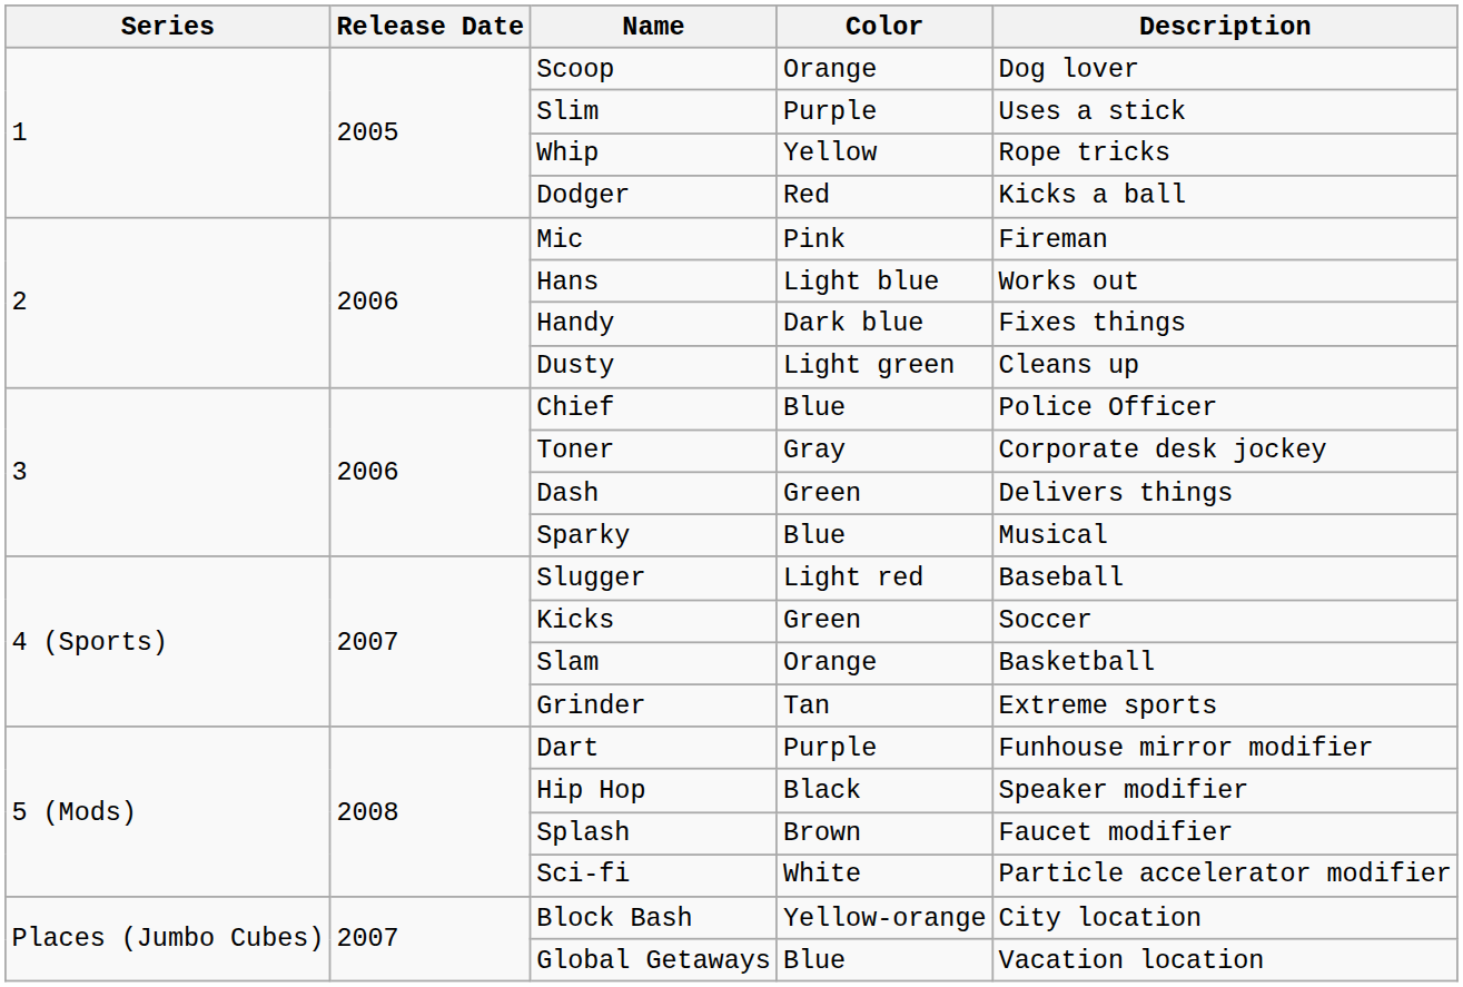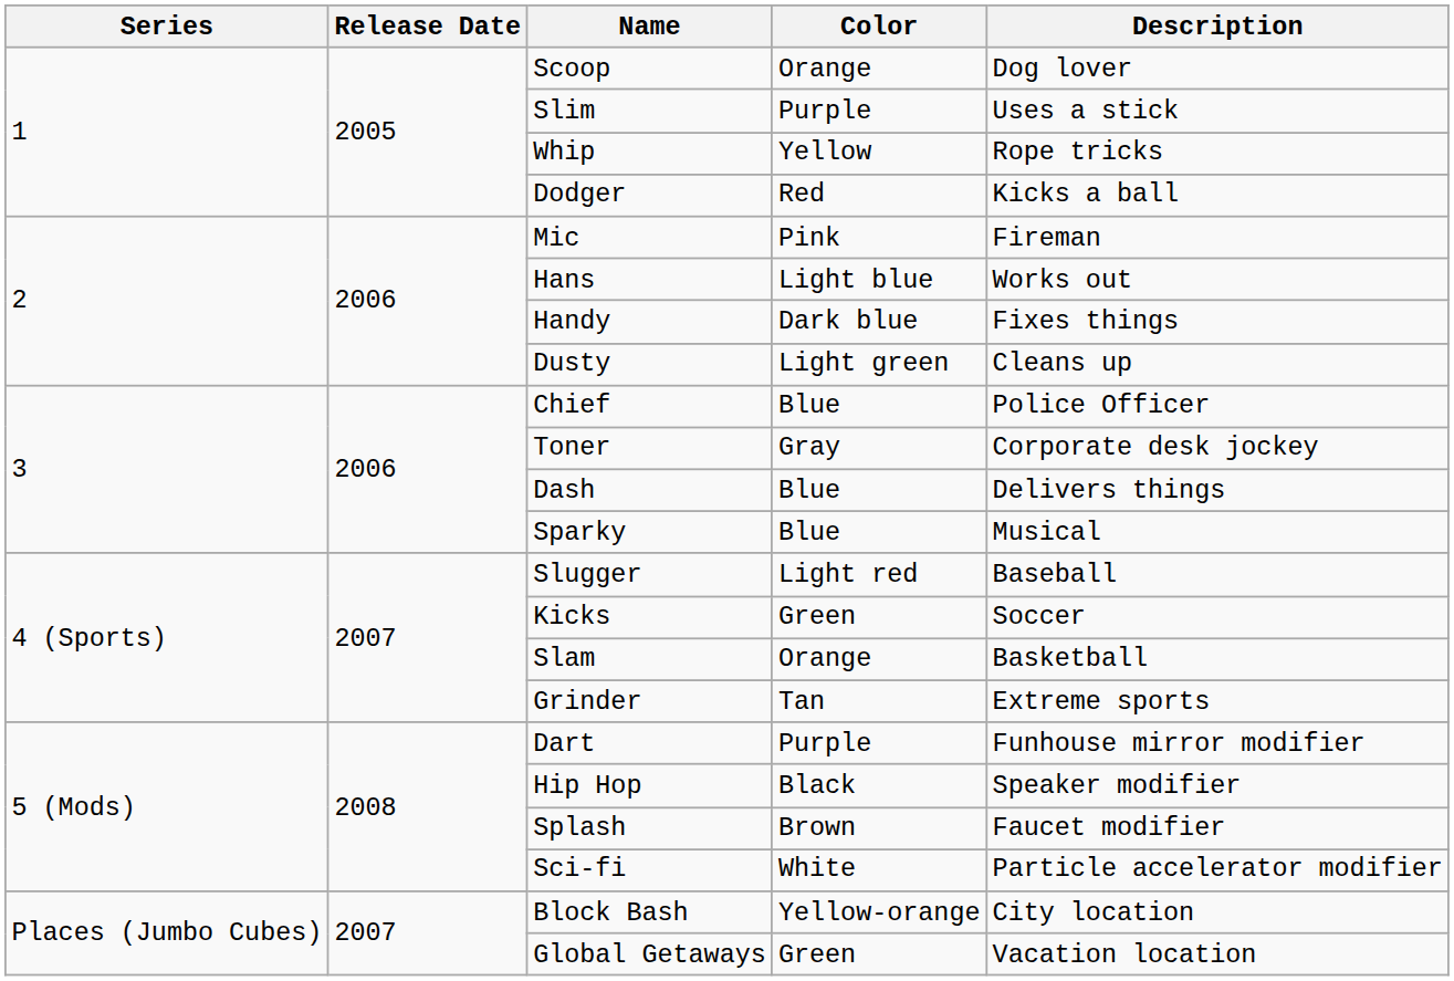Dash | Color: Green -> Blue
Global Getaways | Color: Blue -> Green
